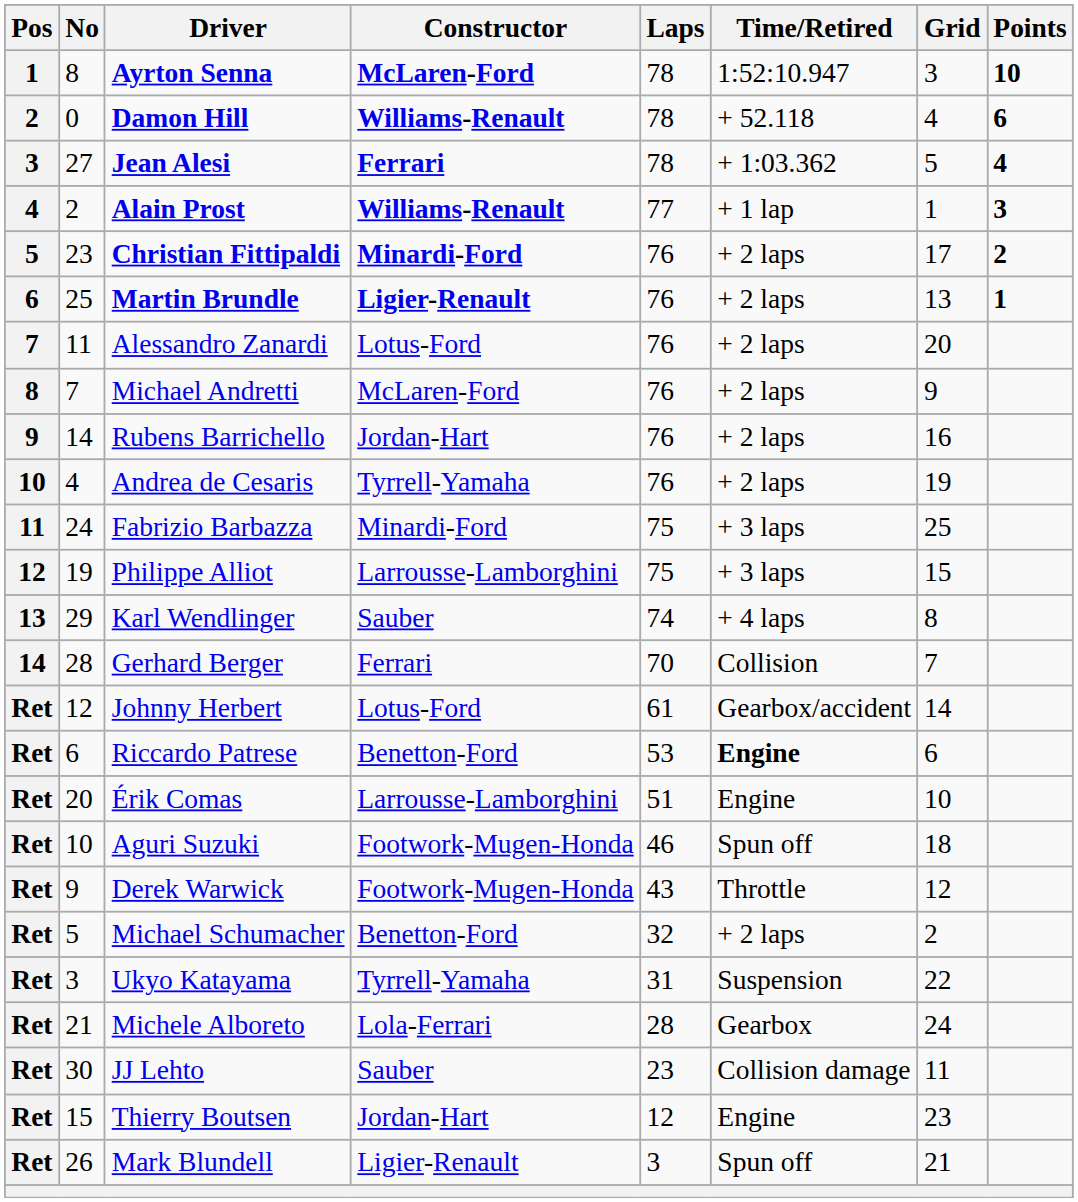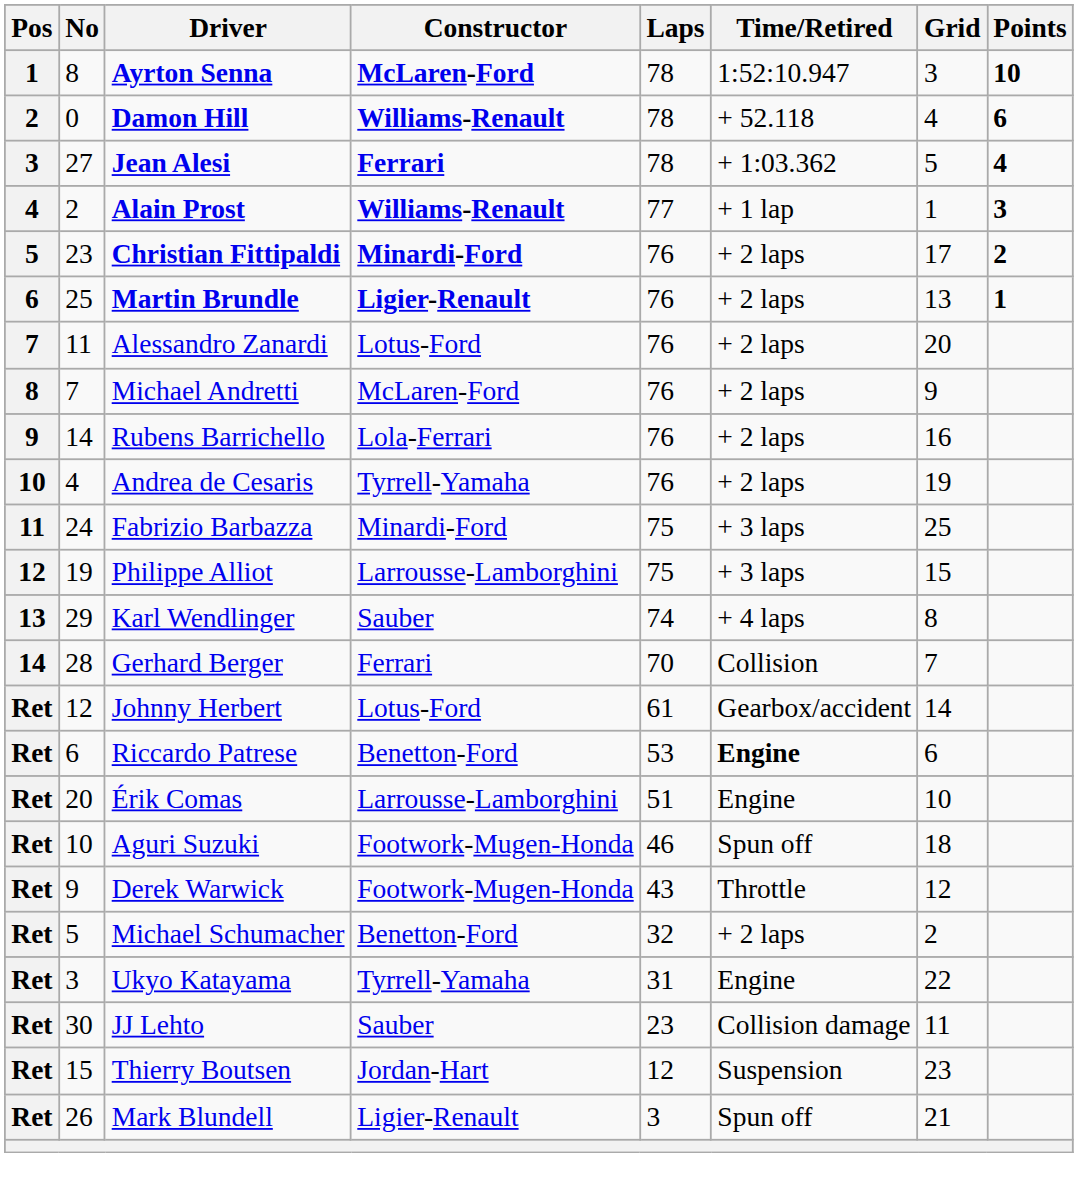Rubens Barrichello | Constructor: Jordan-Hart -> Lola-Ferrari
Ukyo Katayama | Time/Retired: Suspension -> Engine
- row: Ret | 21 | Michele Alboreto | Lola-Ferrari | 28 | Gearbox | 24
Thierry Boutsen | Time/Retired: Engine -> Suspension
